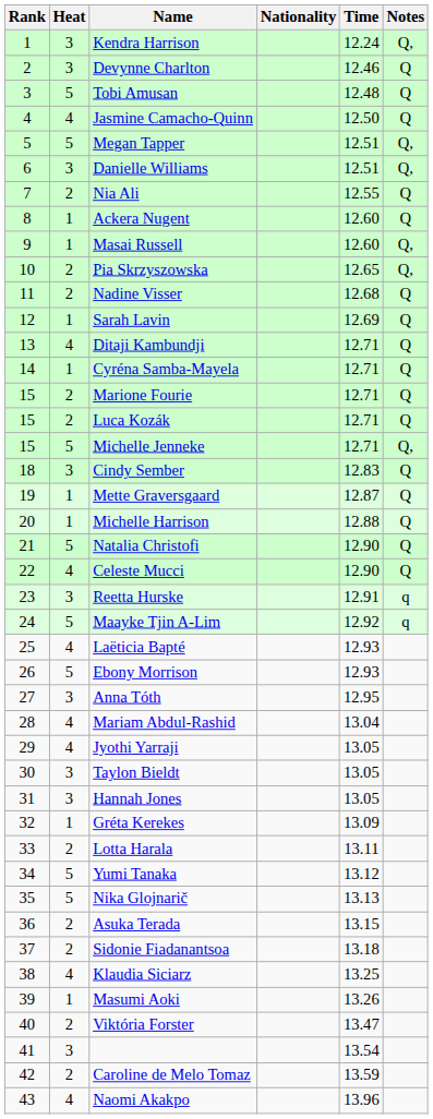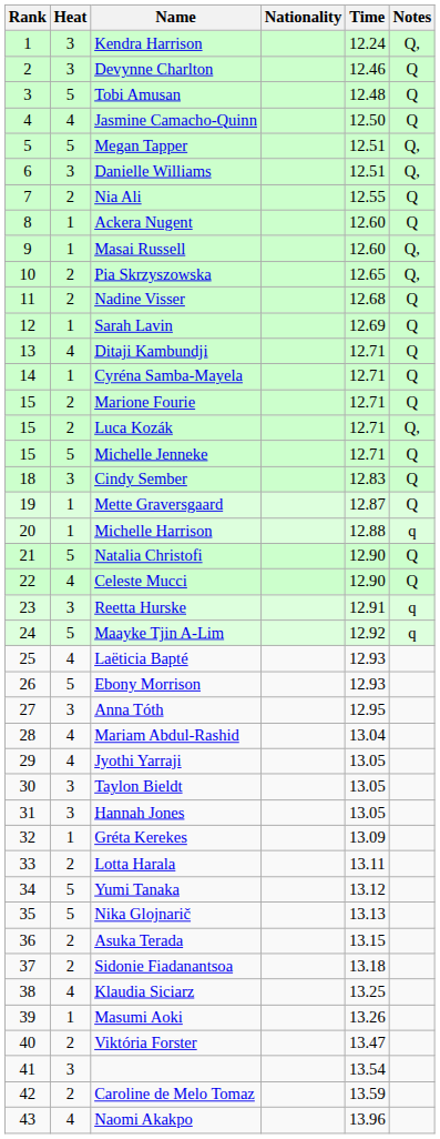Luca Kozák | Notes: Q -> Q,
Michelle Jenneke | Notes: Q, -> Q
Michelle Harrison | Notes: Q -> q
